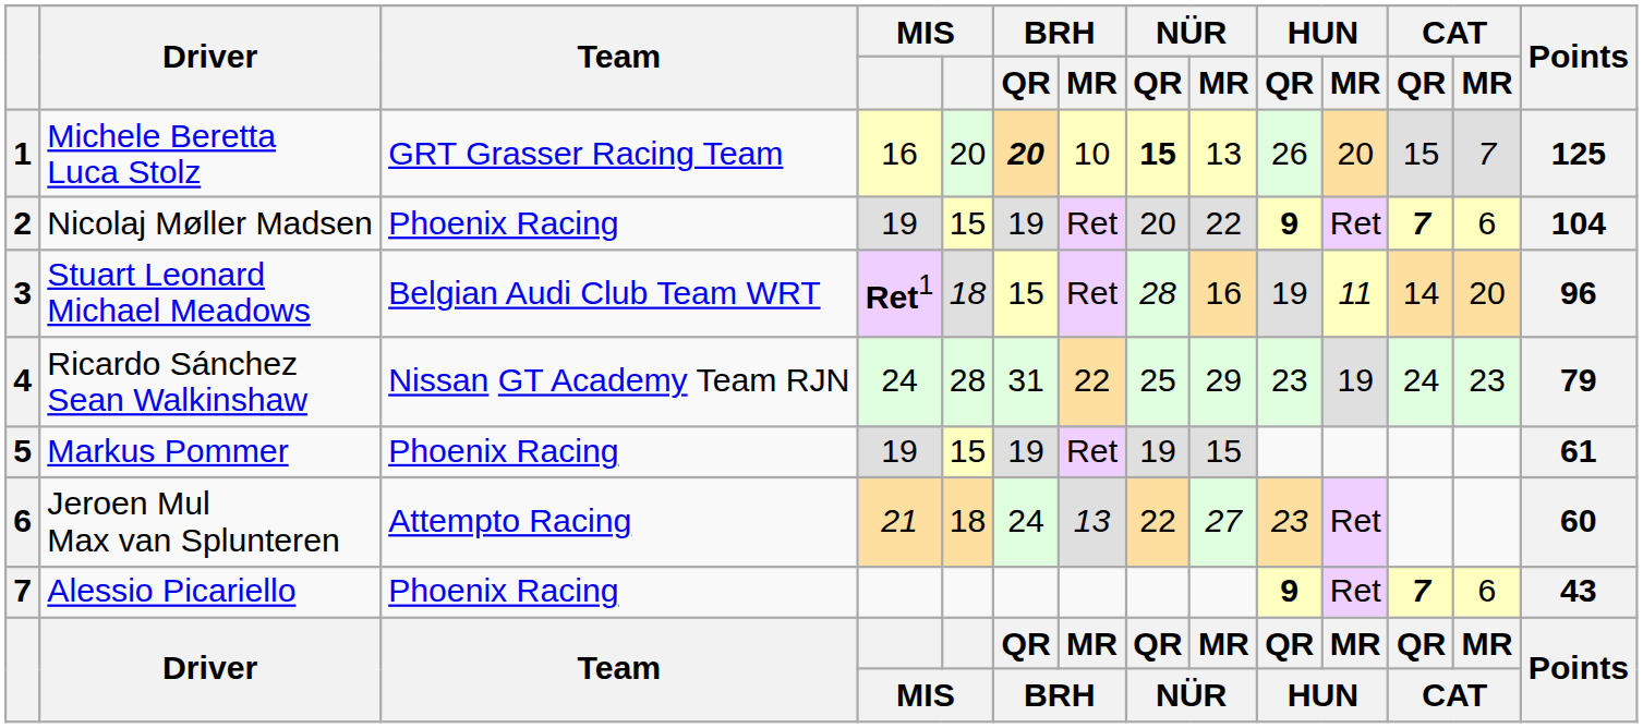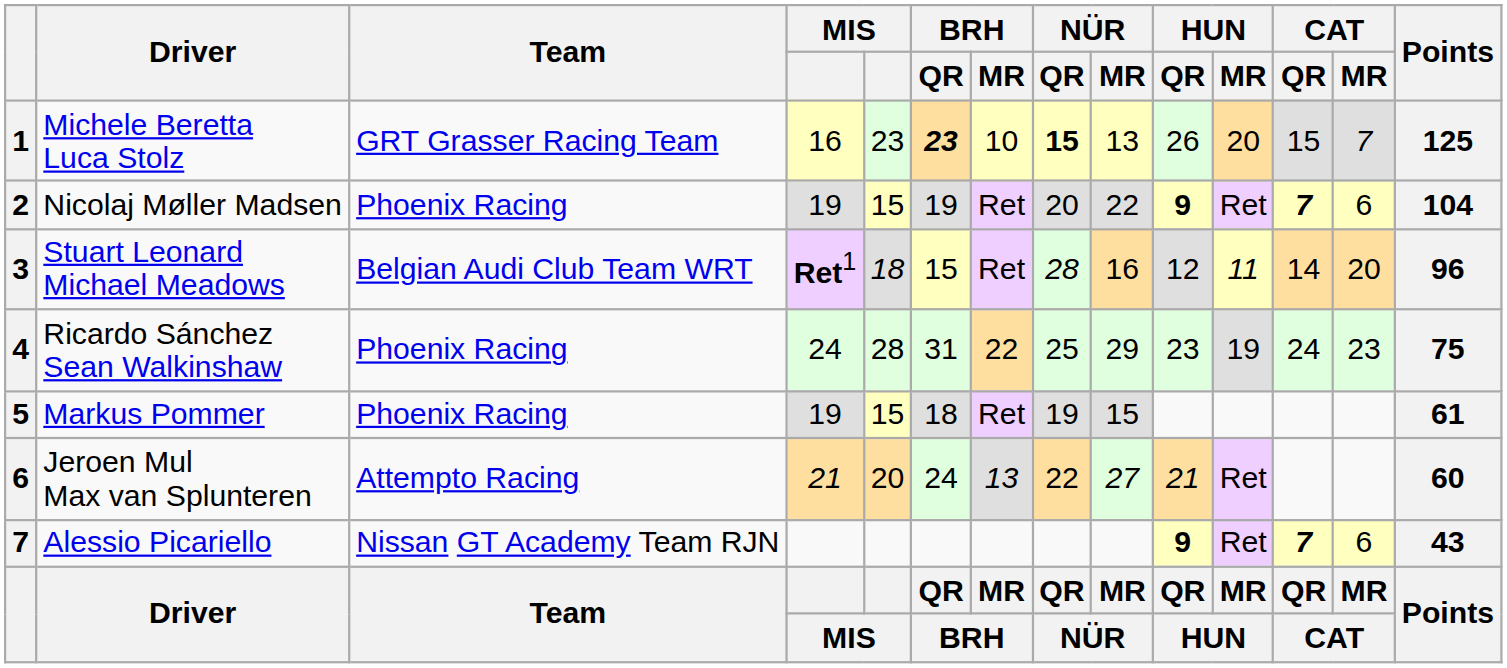Michele Beretta Luca Stolz | column 5: 20 -> 23
Michele Beretta Luca Stolz | BRH / QR: 20 -> 23
Stuart Leonard Michael Meadows | HUN / QR: 19 -> 12
Ricardo Sánchez Sean Walkinshaw | Team: Nissan GT Academy Team RJN -> Phoenix Racing
Ricardo Sánchez Sean Walkinshaw | Points: 79 -> 75
Markus Pommer | BRH / QR: 19 -> 18
Jeroen Mul Max van Splunteren | column 5: 18 -> 20
Jeroen Mul Max van Splunteren | HUN / QR: 23 -> 21
Alessio Picariello | Team: Phoenix Racing -> Nissan GT Academy Team RJN
